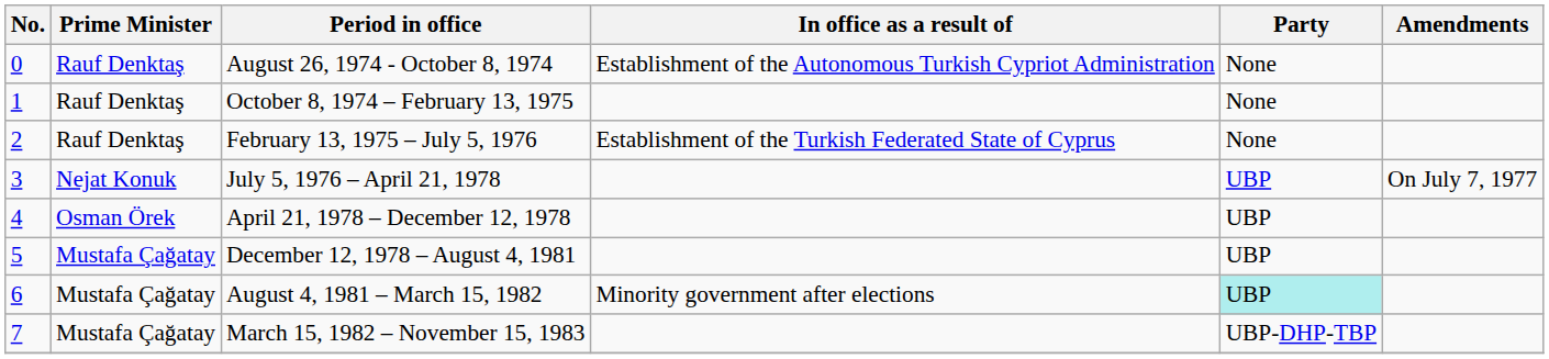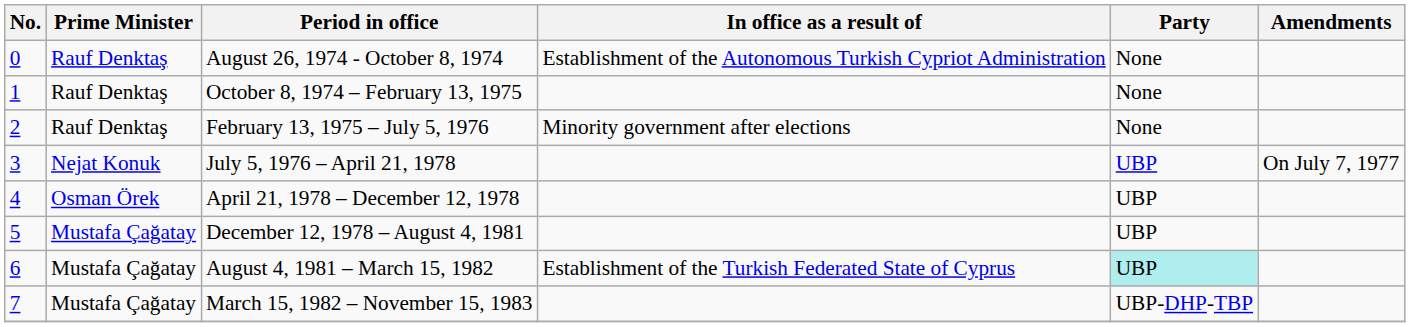February 13, 1975 – July 5, 1976 | In office as a result of: Establishment of the Turkish Federated State of Cyprus -> Minority government after elections
August 4, 1981 – March 15, 1982 | In office as a result of: Minority government after elections -> Establishment of the Turkish Federated State of Cyprus
